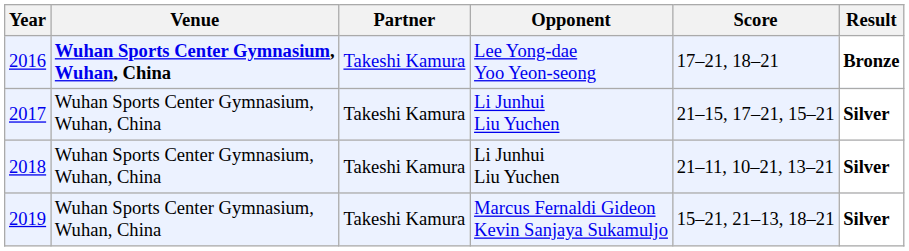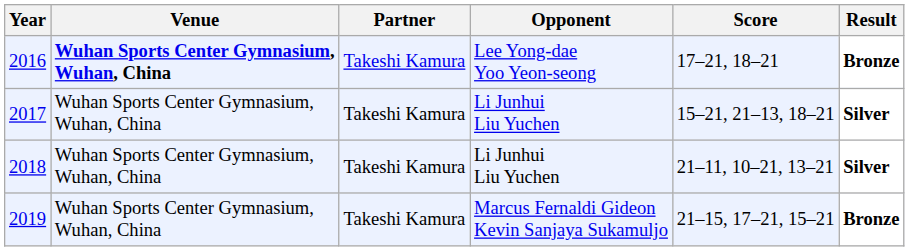2017 | Score: 21–15, 17–21, 15–21 -> 15–21, 21–13, 18–21
2019 | Score: 15–21, 21–13, 18–21 -> 21–15, 17–21, 15–21
2019 | Result: Silver -> Bronze
